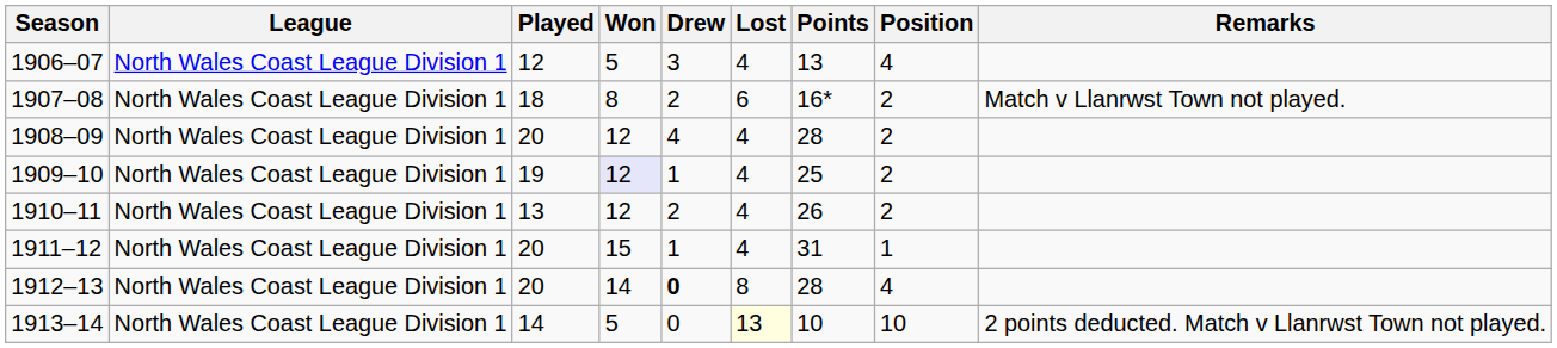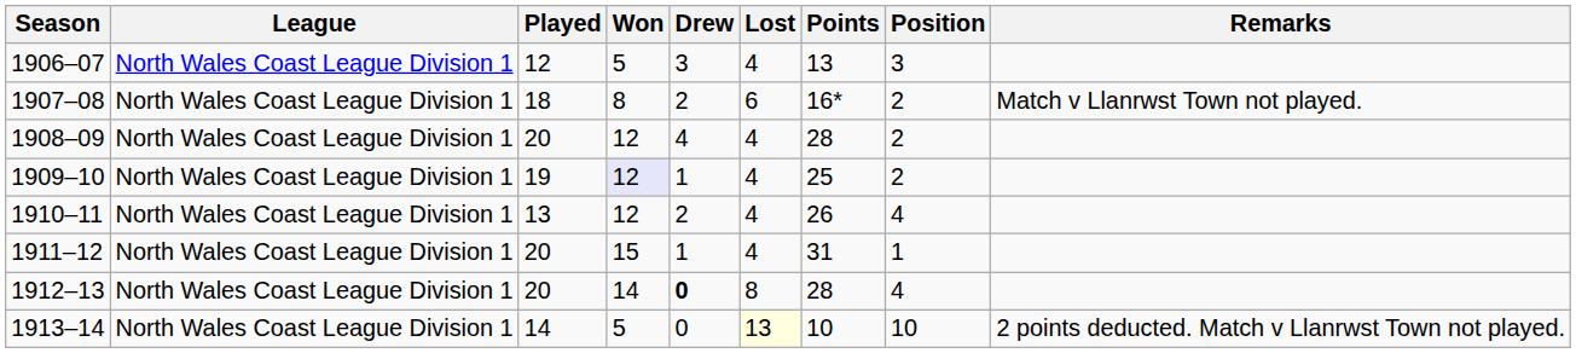1906–07 | Position: 4 -> 3
1910–11 | Position: 2 -> 4
